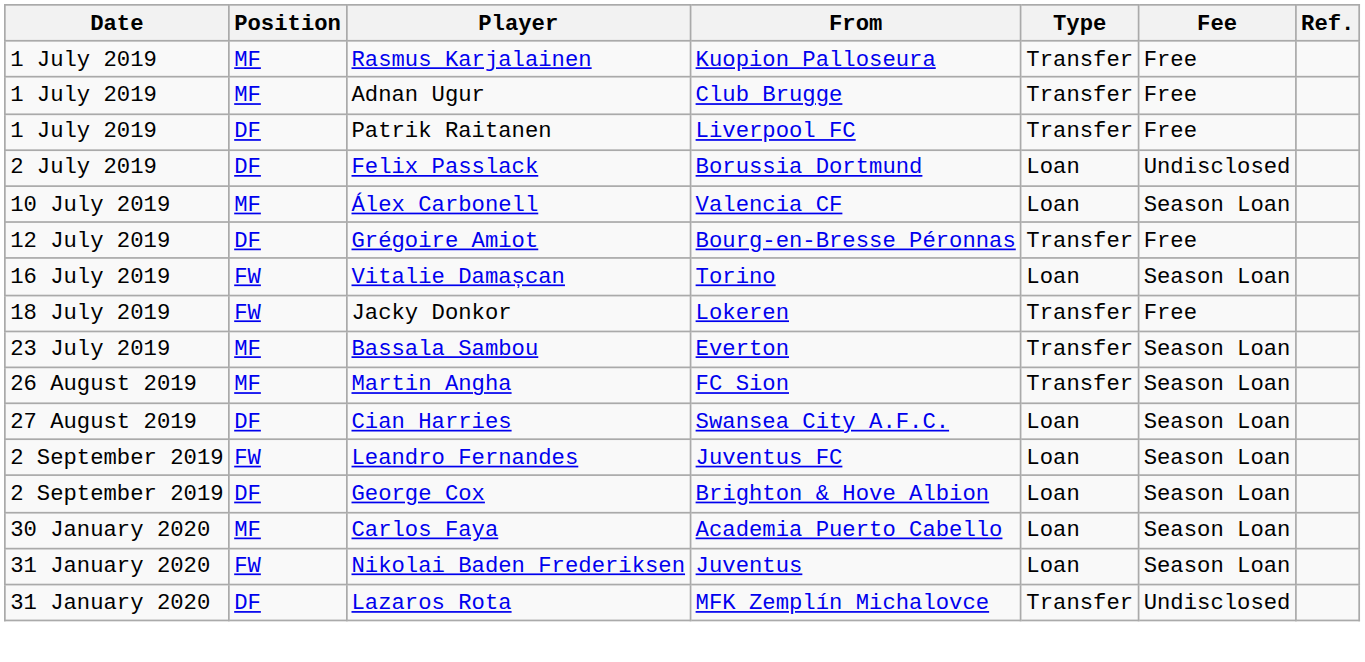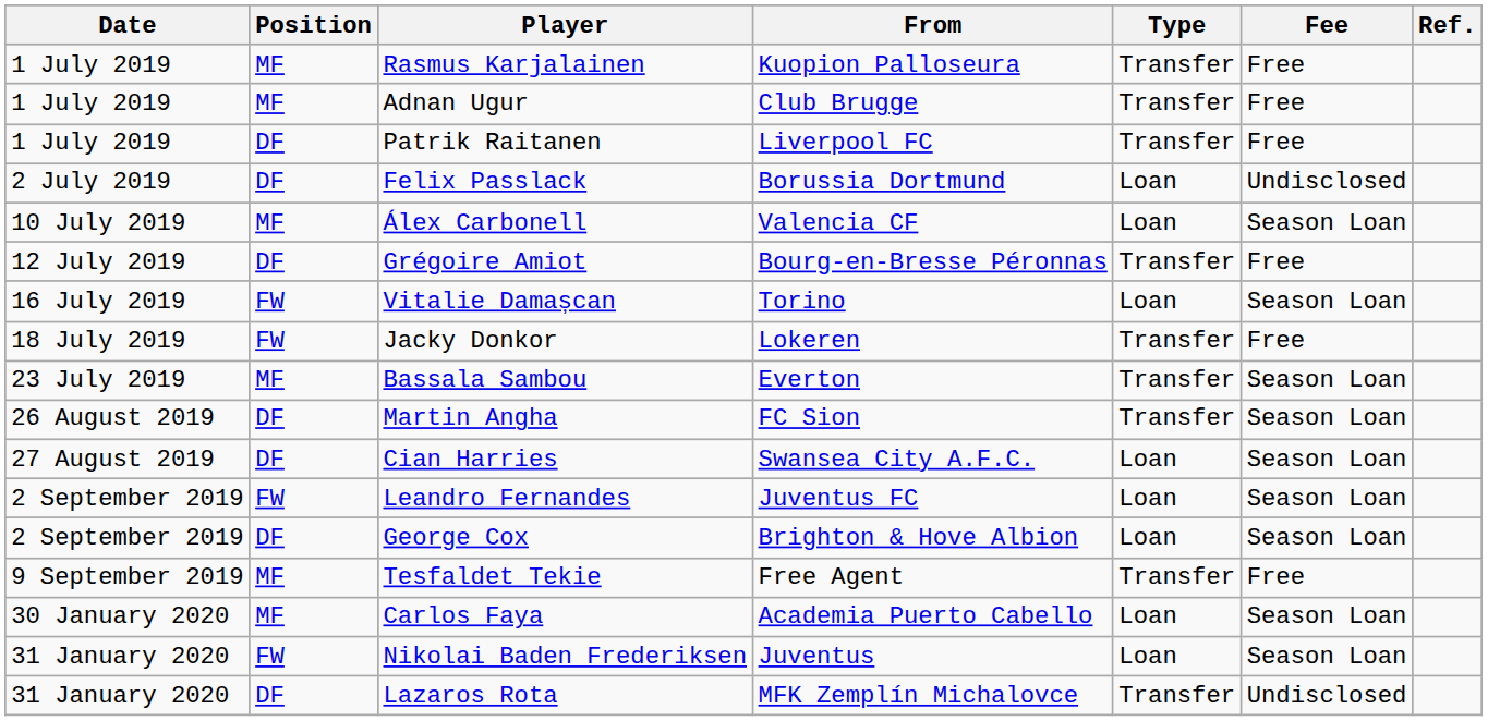Martin Angha | Position: MF -> DF
+ row: 9 September 2019 | MF | Tesfaldet Tekie | Free Agent | Transfer | Free
